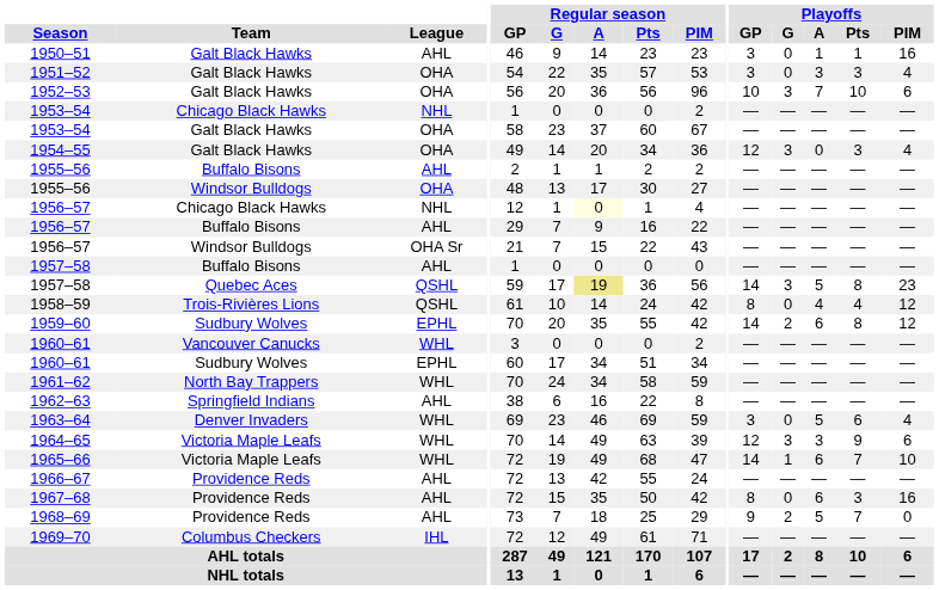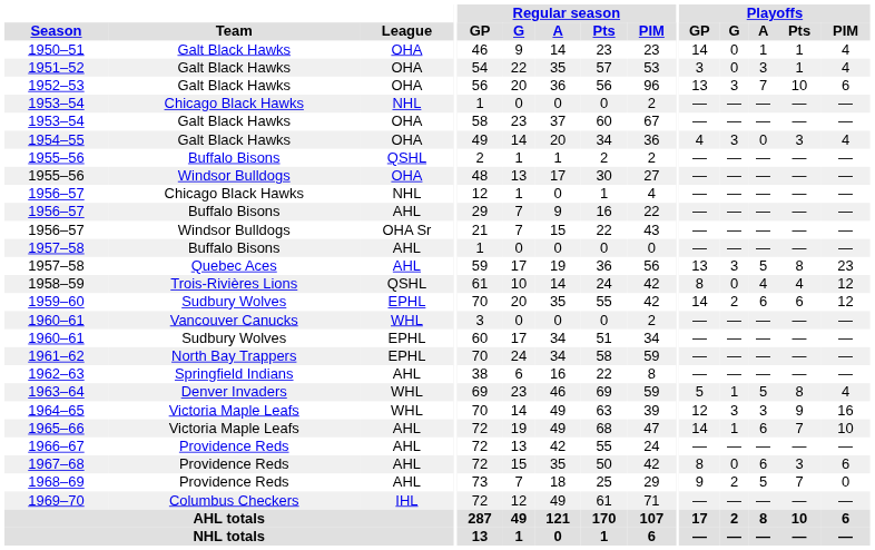1950–51 | League: AHL -> OHA
1950–51 | Playoffs / GP: 3 -> 14
1950–51 | Playoffs / PIM: 16 -> 4
1951–52 | Playoffs / Pts: 3 -> 1
1952–53 | Playoffs / GP: 10 -> 13
1954–55 | Playoffs / GP: 12 -> 4
1955–56 / Buffalo Bisons | League: AHL -> QSHL
1956–57 / Chicago Black Hawks | Regular season / A: lightyellow background -> no background
1957–58 / Quebec Aces | League: QSHL -> AHL
1957–58 / Quebec Aces | Regular season / A: khaki background -> no background
1957–58 / Quebec Aces | Playoffs / GP: 14 -> 13
1959–60 | Playoffs / Pts: 8 -> 6
1961–62 | League: WHL -> EPHL
1963–64 | Playoffs / GP: 3 -> 5
1963–64 | Playoffs / G: 0 -> 1
1963–64 | Playoffs / Pts: 6 -> 8
1964–65 | Playoffs / PIM: 6 -> 16
1965–66 | League: WHL -> AHL
1967–68 | Playoffs / PIM: 16 -> 6
